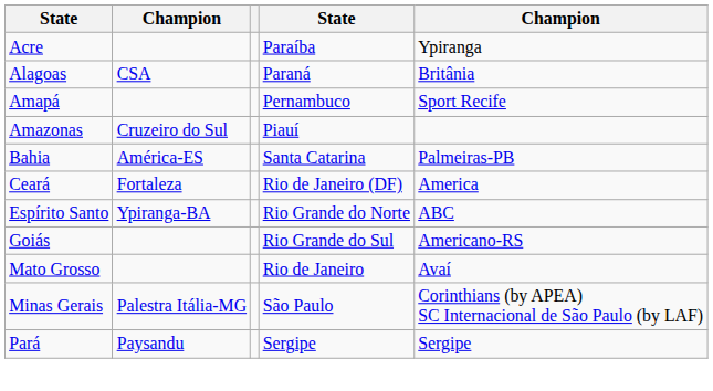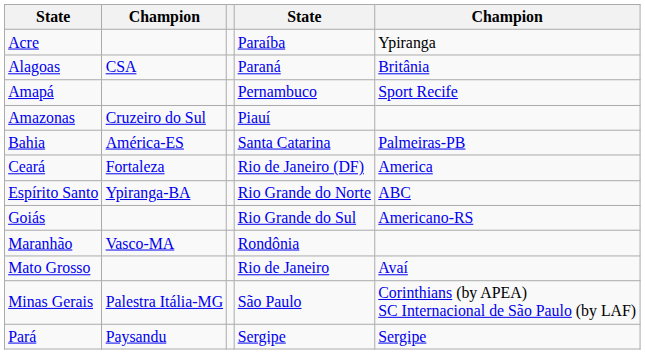+ row: Maranhão | Vasco-MA | Rondônia
